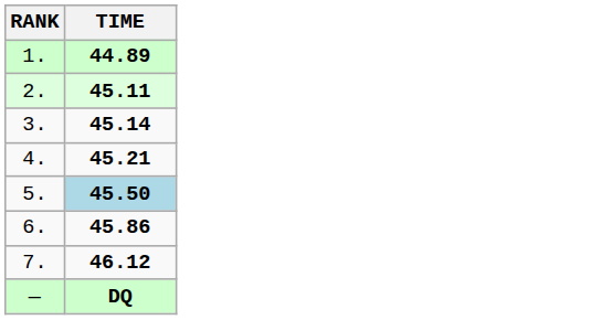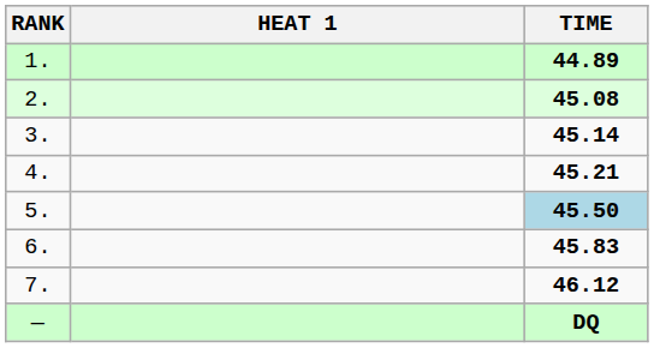+ column: HEAT 1
2. | TIME: 45.11 -> 45.08
6. | TIME: 45.86 -> 45.83
